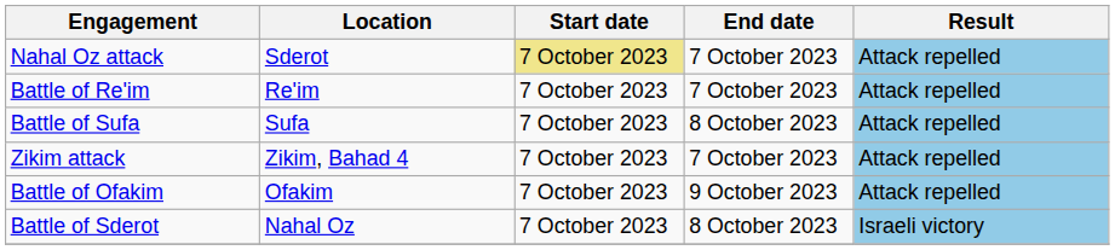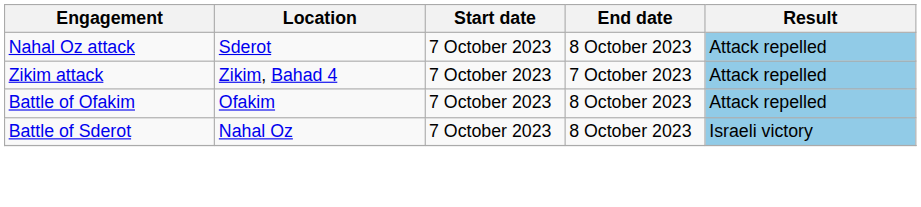Nahal Oz attack | Start date: khaki background -> no background
Nahal Oz attack | End date: 7 October 2023 -> 8 October 2023
- row: Battle of Re'im | Re'im | 7 October 2023 | 7 October 2023 | Attack repelled
- row: Battle of Sufa | Sufa | 7 October 2023 | 8 October 2023 | Attack repelled
Battle of Ofakim | End date: 9 October 2023 -> 8 October 2023
